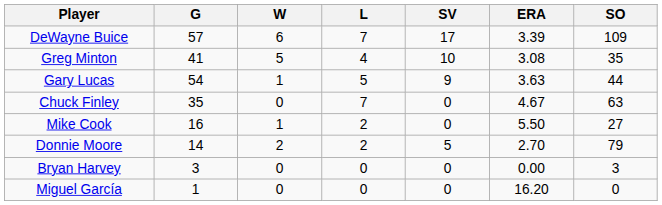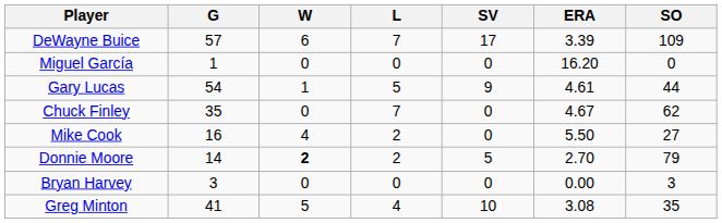rows swapped: Greg Minton <-> Miguel García
Gary Lucas | ERA: 3.63 -> 4.61
Chuck Finley | SO: 63 -> 62
Mike Cook | W: 1 -> 4
Donnie Moore | W: normal -> bold
